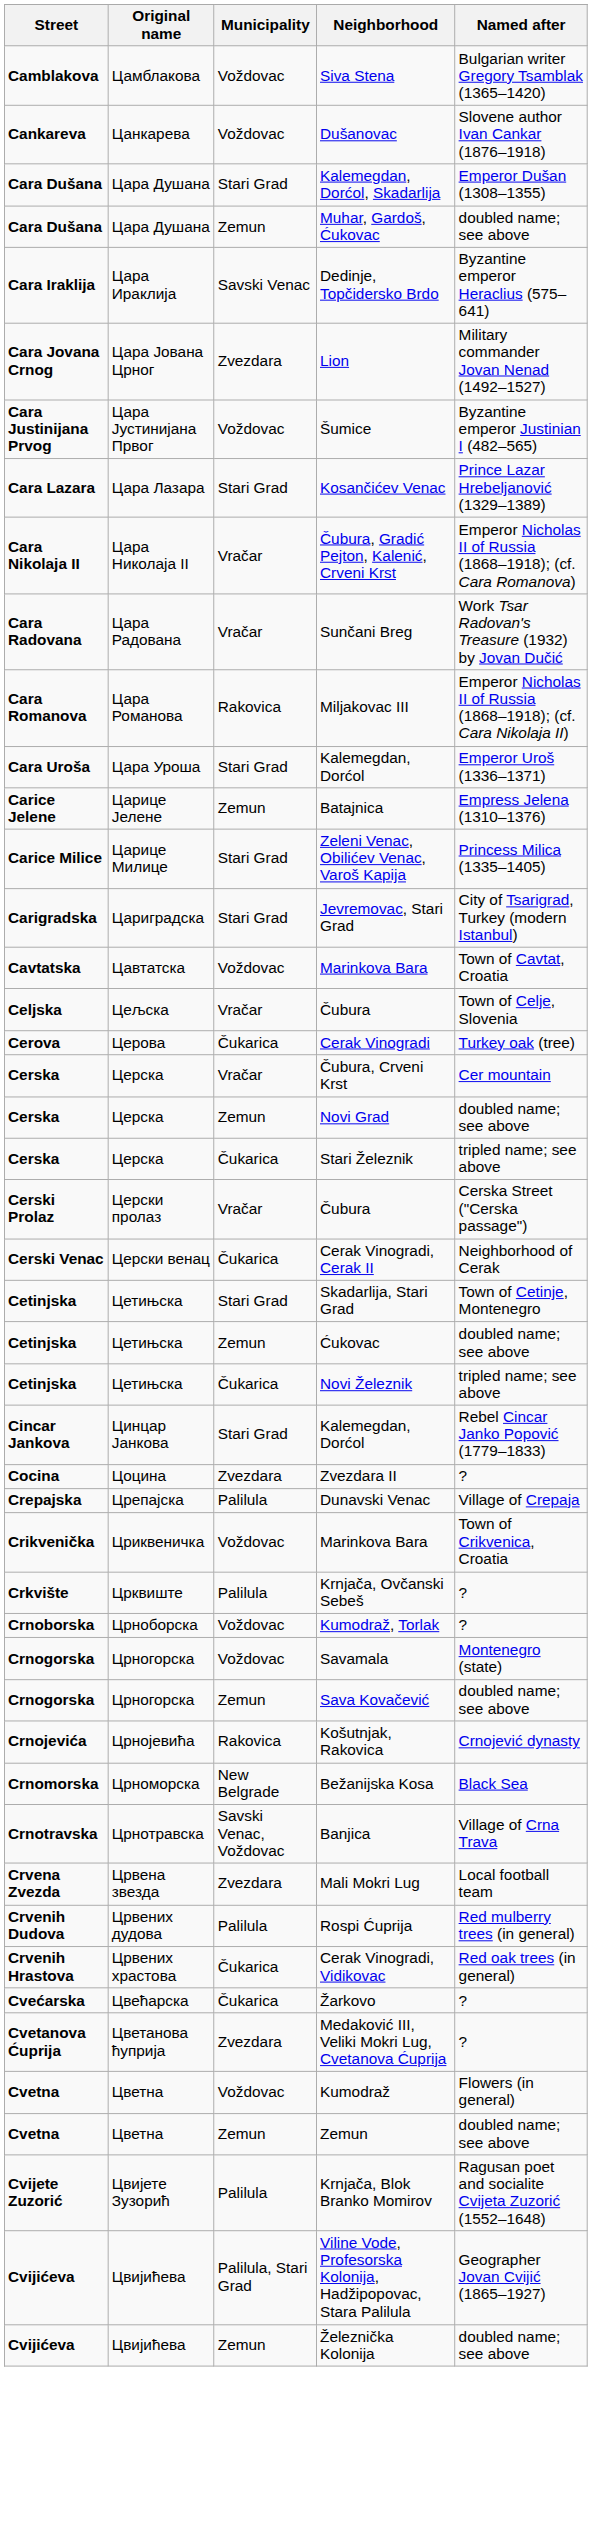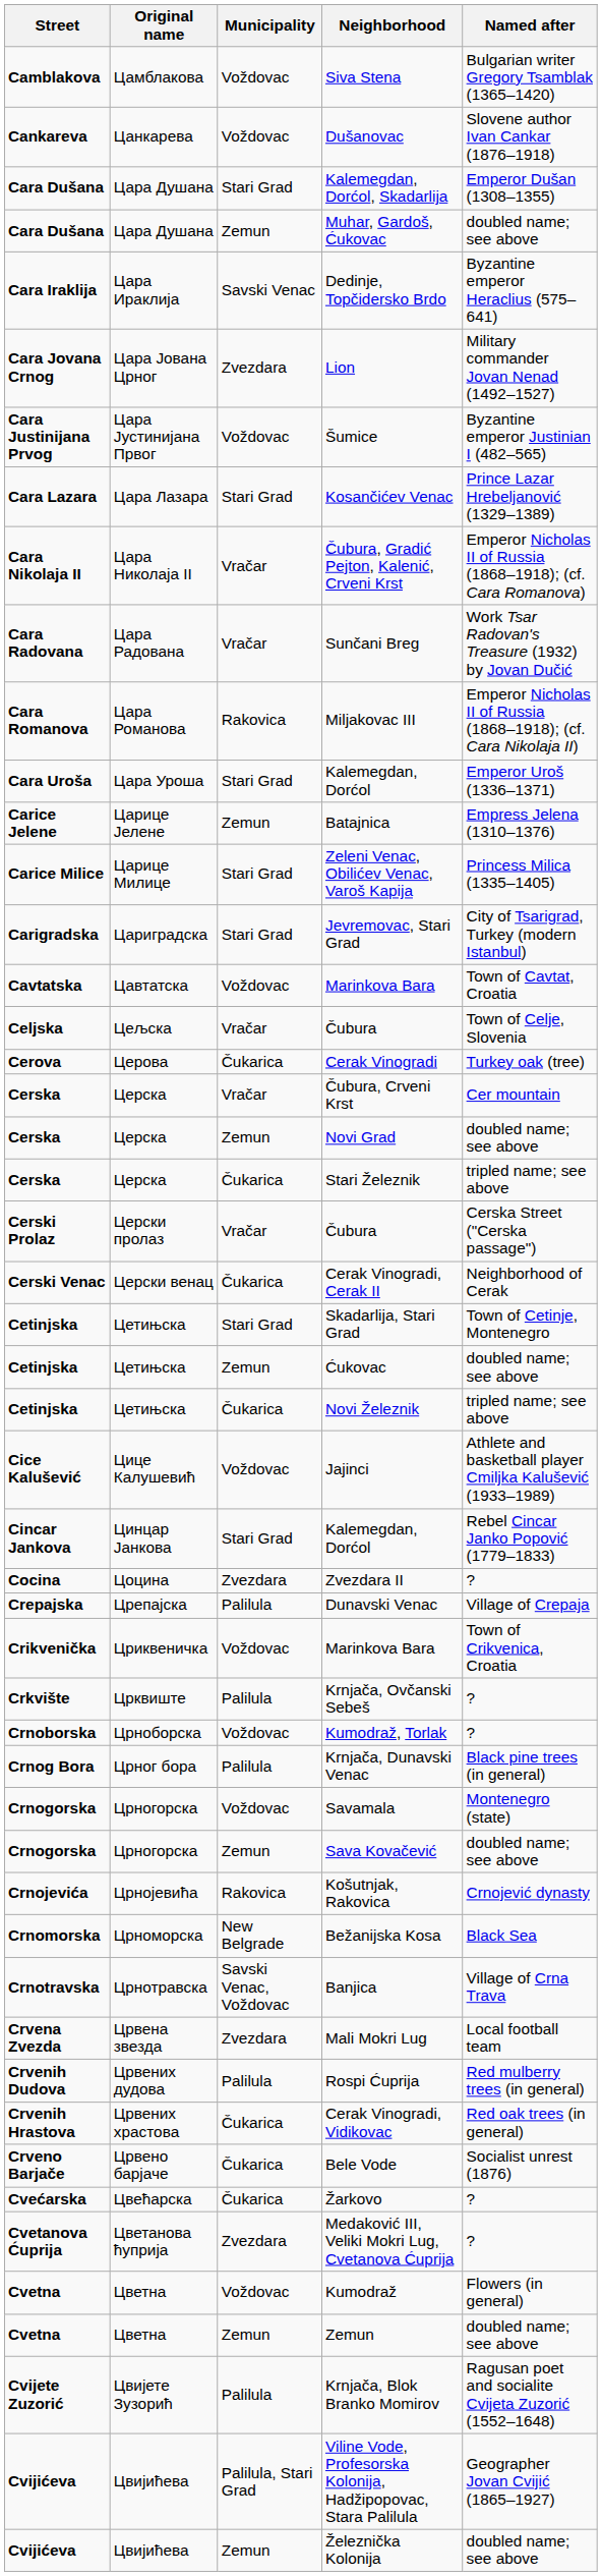+ row: Cice Kalušević | Цице Калушевић | Voždovac | Jajinci | Athlete and basketball player Cmiljka Kalušević (1933–1989)
+ row: Crnog Bora | Црног бора | Palilula | Krnjača, Dunavski Venac | Black pine trees (in general)
+ row: Crveno Barjače | Црвено барјаче | Čukarica | Bele Vode | Socialist unrest (1876)
